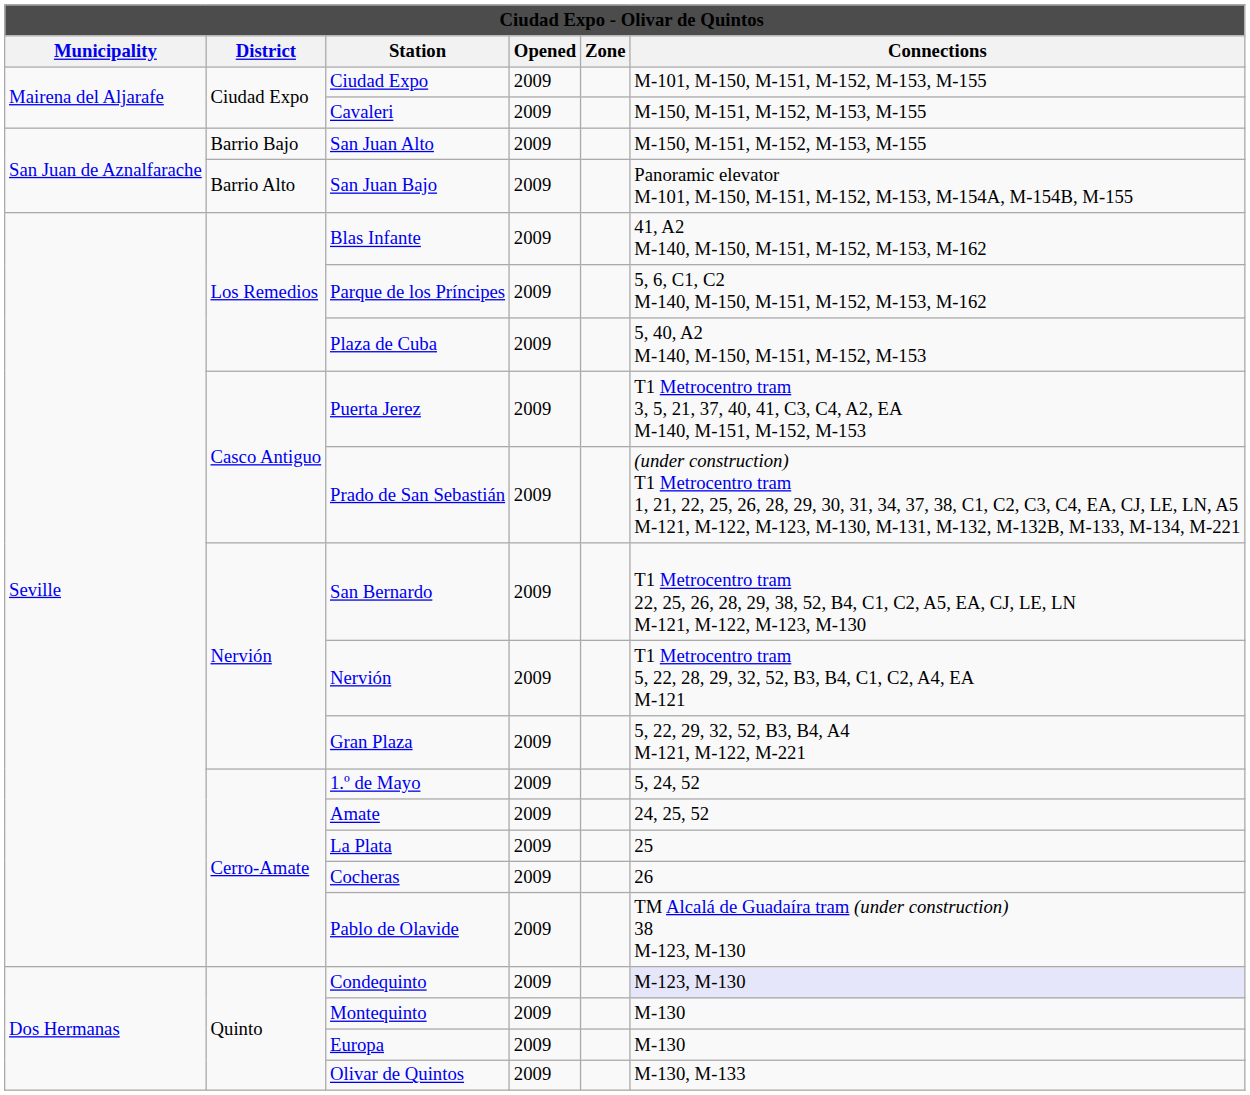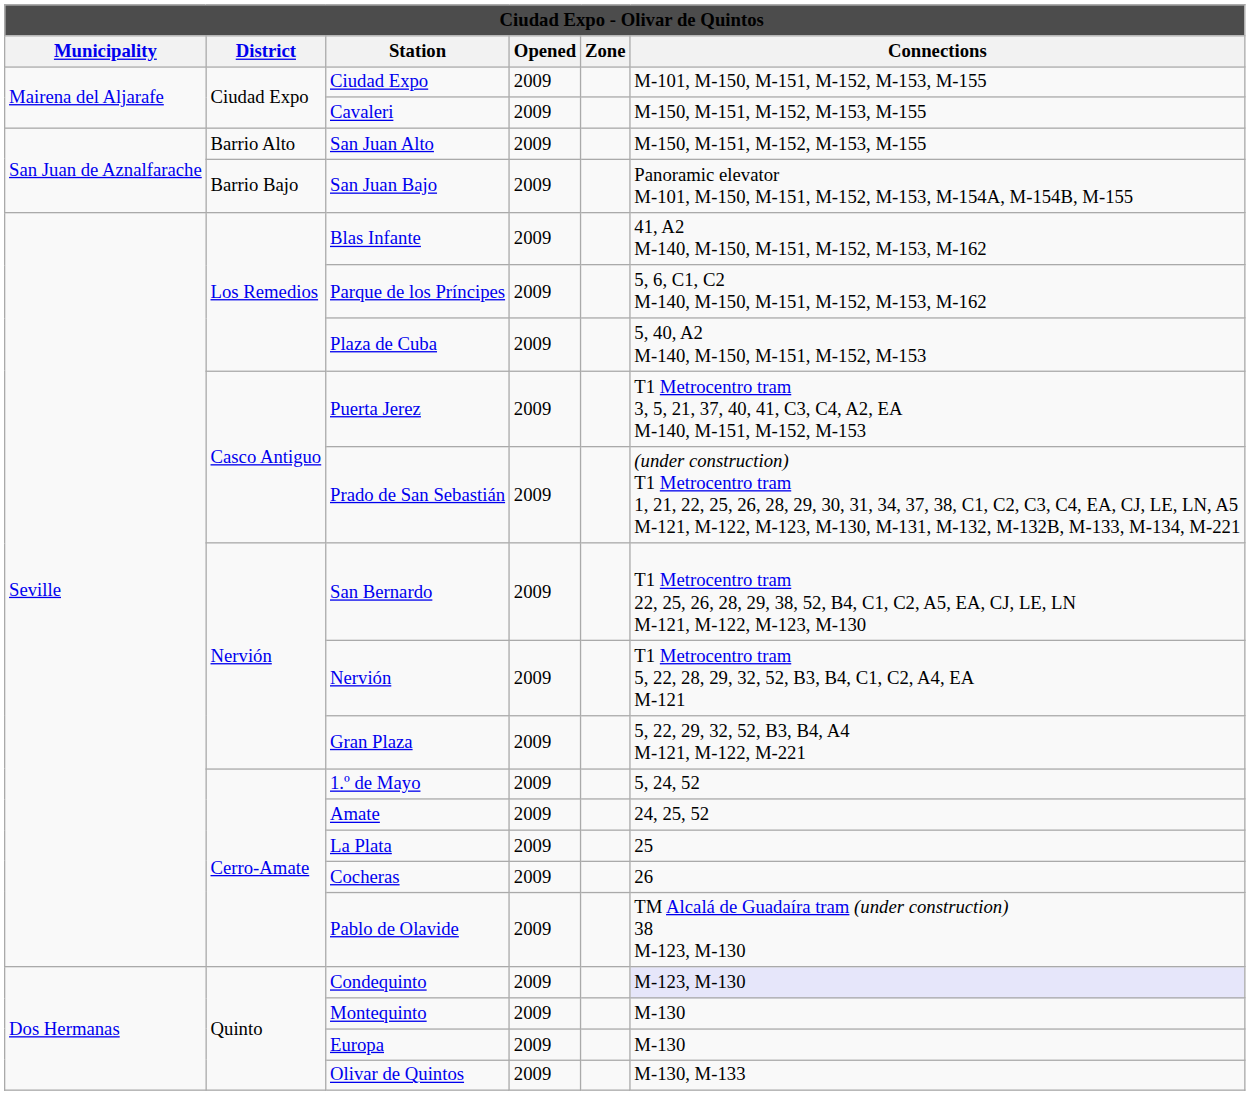San Juan Alto | District: Barrio Bajo -> Barrio Alto
San Juan Bajo | District: Barrio Alto -> Barrio Bajo
